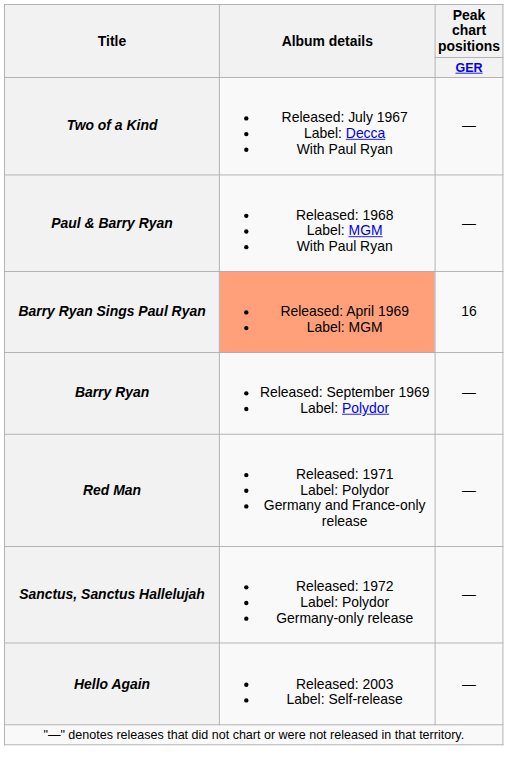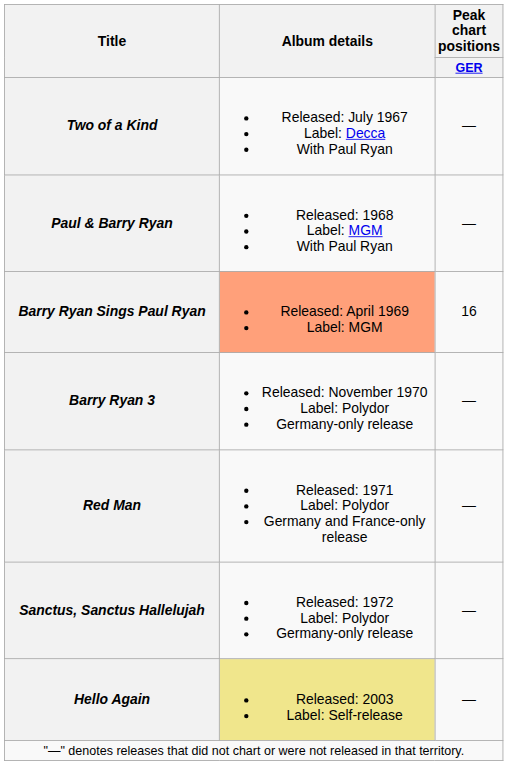- row: Barry Ryan | Released: September 1969 Label: Polydor | —
+ row: Barry Ryan 3 | Released: November 1970 Label: Polydor Germany-only release | —
Hello Again | Album details: no background -> khaki background
